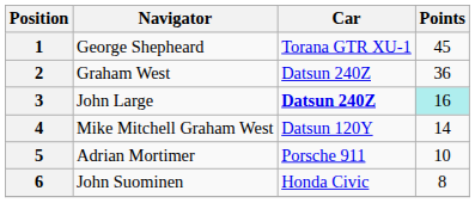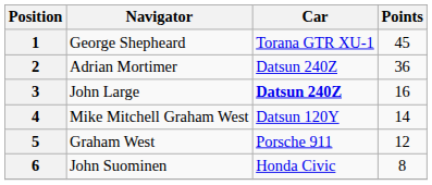2 | Navigator: Graham West -> Adrian Mortimer
3 | Points: paleturquoise background -> no background
5 | Navigator: Adrian Mortimer -> Graham West
5 | Points: 10 -> 12
